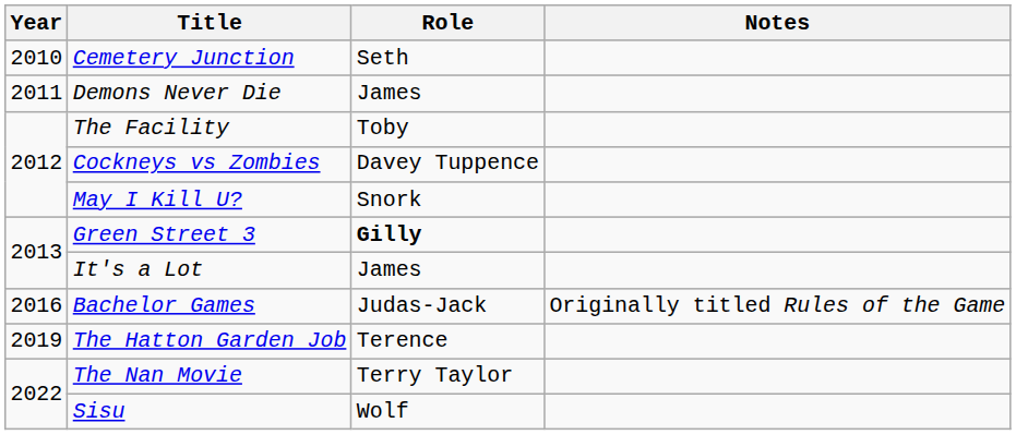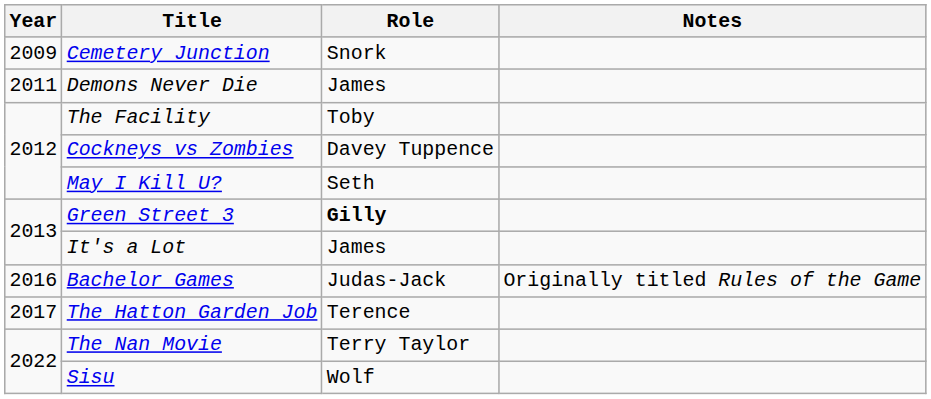Cemetery Junction | Year: 2010 -> 2009
Cemetery Junction | Role: Seth -> Snork
May I Kill U? | Role: Snork -> Seth
The Hatton Garden Job | Year: 2019 -> 2017
